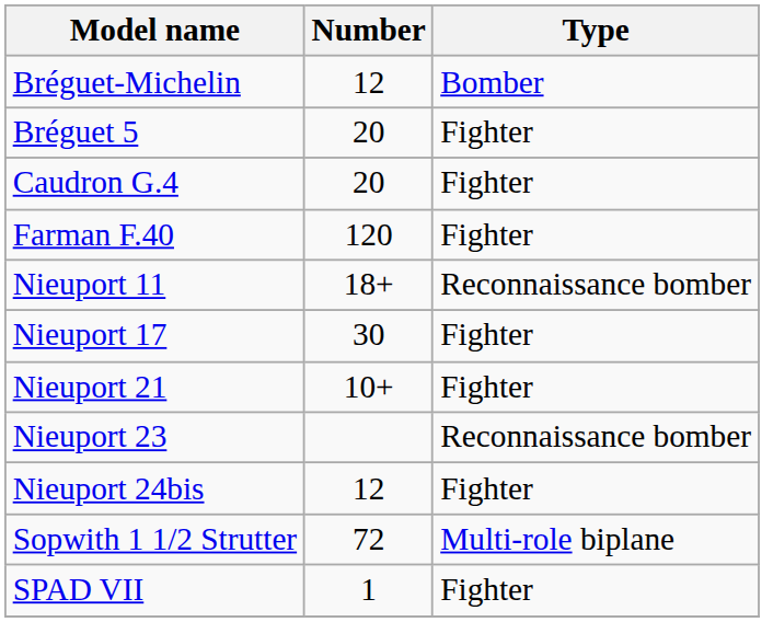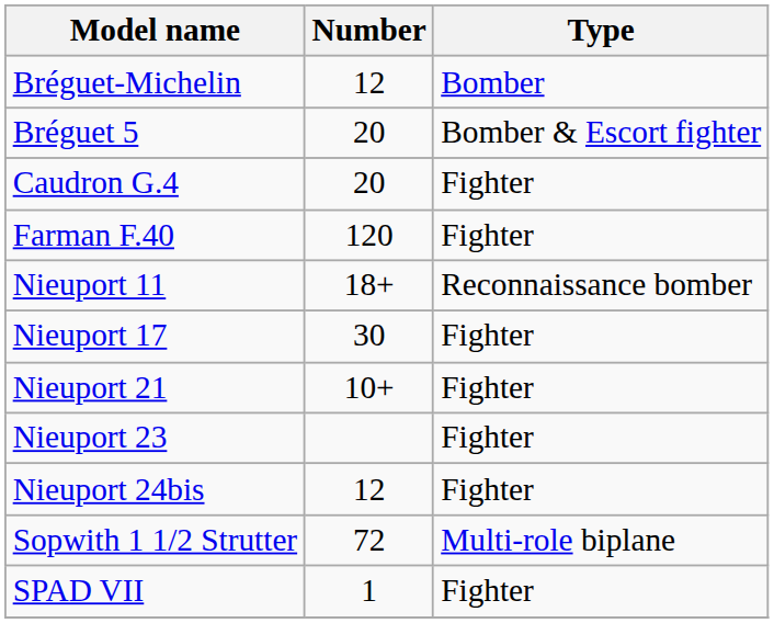Bréguet 5 | Type: Fighter -> Bomber & Escort fighter
Nieuport 23 | Type: Reconnaissance bomber -> Fighter
